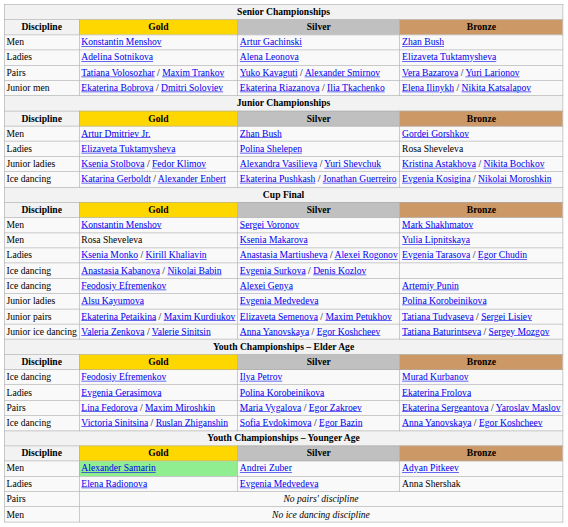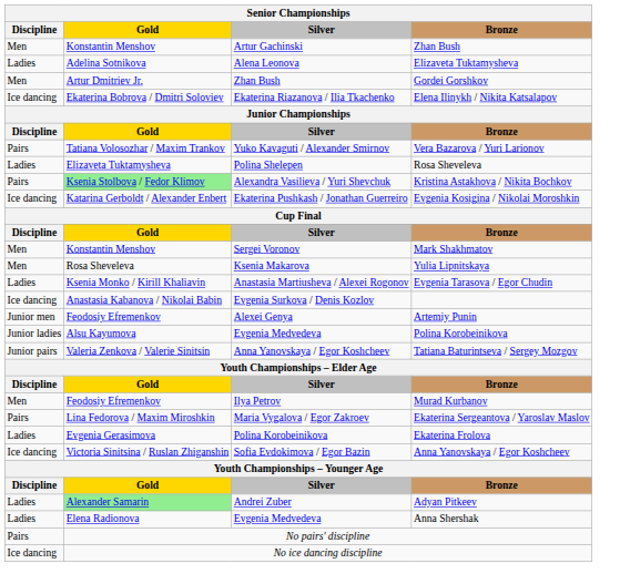rows swapped: Vera Bazarova / Yuri Larionov <-> Gordei Gorshkov
Elena Ilinykh / Nikita Katsalapov | Discipline: Junior men -> Ice dancing
Kristina Astakhova / Nikita Bochkov | Discipline: Junior ladies -> Pairs
Kristina Astakhova / Nikita Bochkov | Gold: no background -> lightgreen background
Artemiy Punin | Discipline: Ice dancing -> Junior men
- row: Junior pairs | Ekaterina Petaikina / Maxim Kurdiukov | Elizaveta Semenova / Maxim Petukhov | Tatiana Tudvaseva / Sergei Lisiev
Tatiana Baturintseva / Sergey Mozgov | Discipline: Junior ice dancing -> Junior pairs
Murad Kurbanov | Discipline: Ice dancing -> Men
rows swapped: Ekaterina Frolova <-> Ekaterina Sergeantova / Yaroslav Maslov
Adyan Pitkeev | Discipline: Men -> Ladies
No ice dancing discipline | Discipline: Men -> Ice dancing
